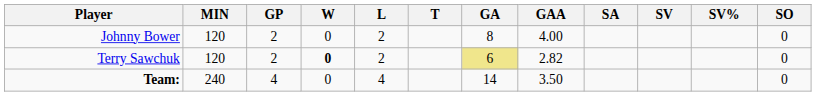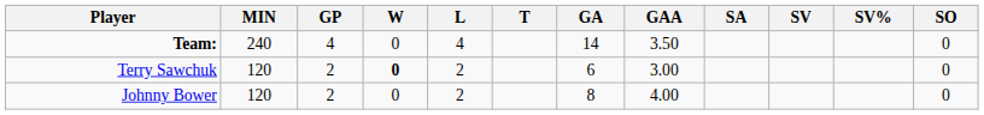rows swapped: Johnny Bower <-> Team:
Terry Sawchuk | GA: khaki background -> no background
Terry Sawchuk | GAA: 2.82 -> 3.00
